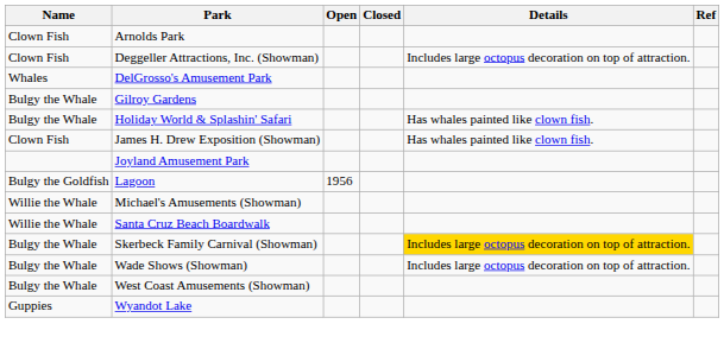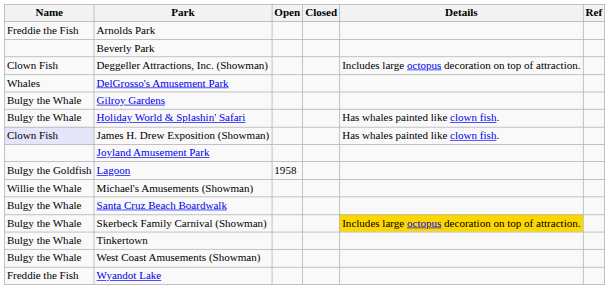Arnolds Park | Name: Clown Fish -> Freddie the Fish
+ row: Beverly Park
James H. Drew Exposition (Showman) | Name: no background -> lavender background
Lagoon | Open: 1956 -> 1958
Santa Cruz Beach Boardwalk | Name: Willie the Whale -> Bulgy the Whale
+ row: Bulgy the Whale | Tinkertown
- row: Bulgy the Whale | Wade Shows (Showman) | Includes large octopus decoration on top of attraction.
Wyandot Lake | Name: Guppies -> Freddie the Fish
